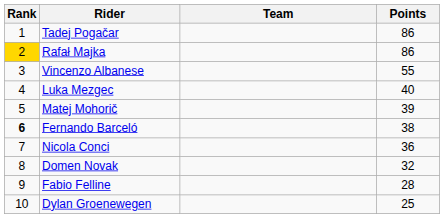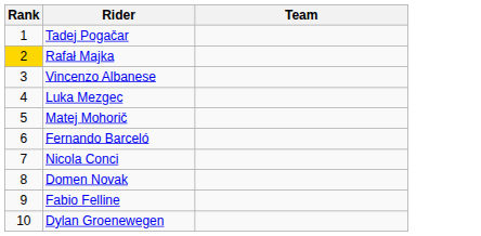- column: Points | 86 | 86 | 55 | 40 | 39 | 38 | 36 | 32 | 28 | 25
Fernando Barceló | Rank: bold -> normal
